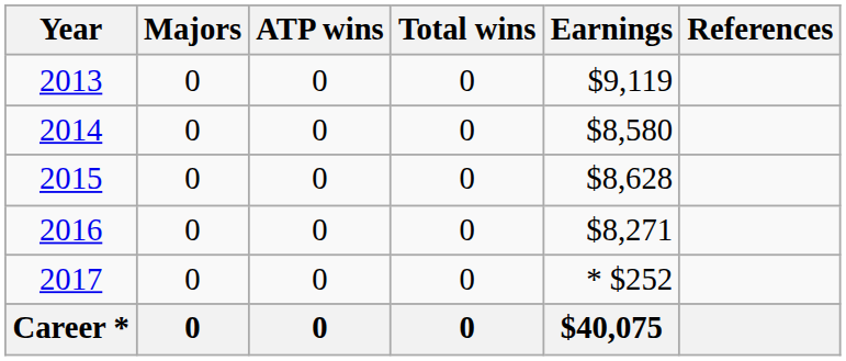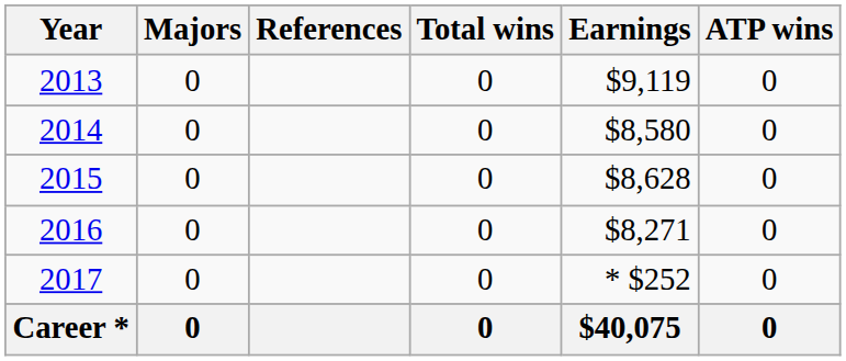columns swapped: ATP wins <-> References
